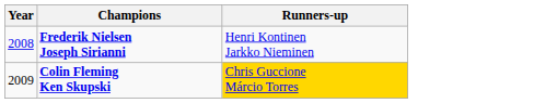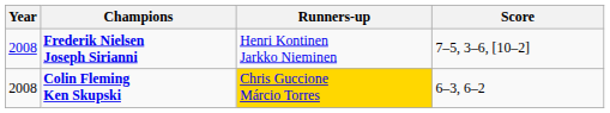+ column: Score | 7–5, 3–6, [10–2] | 6–3, 6–2
Colin Fleming Ken Skupski | Year: 2009 -> 2008
